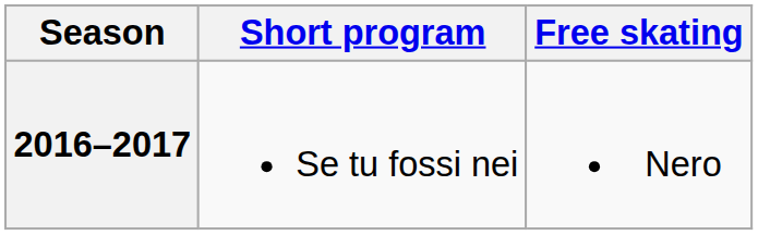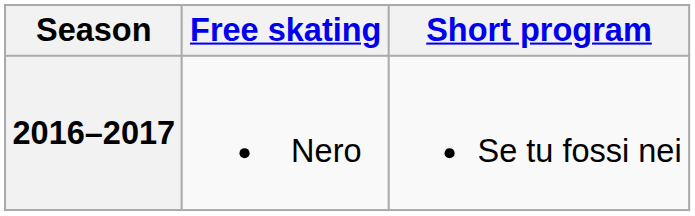columns swapped: Short program <-> Free skating
